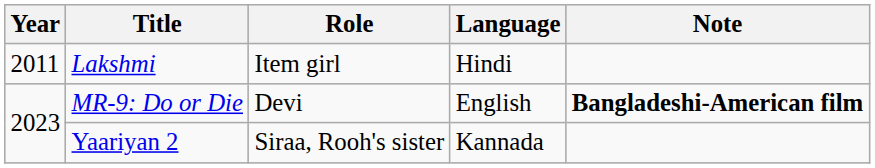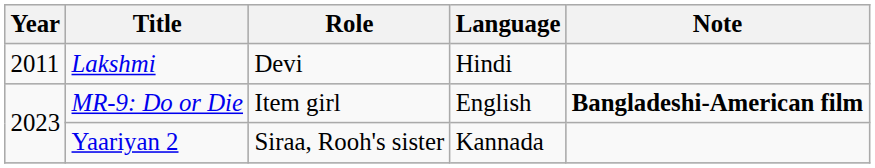Lakshmi | Role: Item girl -> Devi
MR-9: Do or Die | Role: Devi -> Item girl
